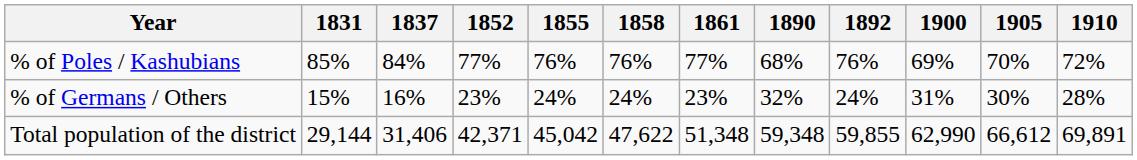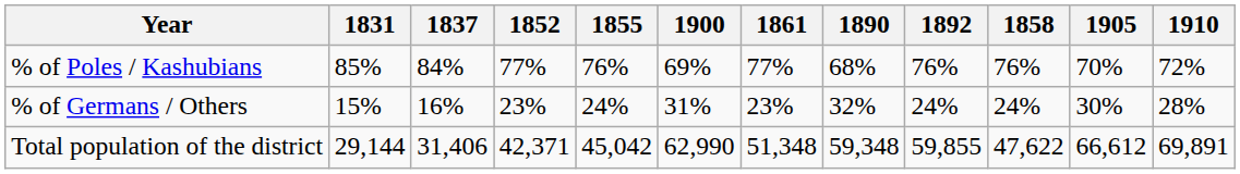columns swapped: 1858 <-> 1900
